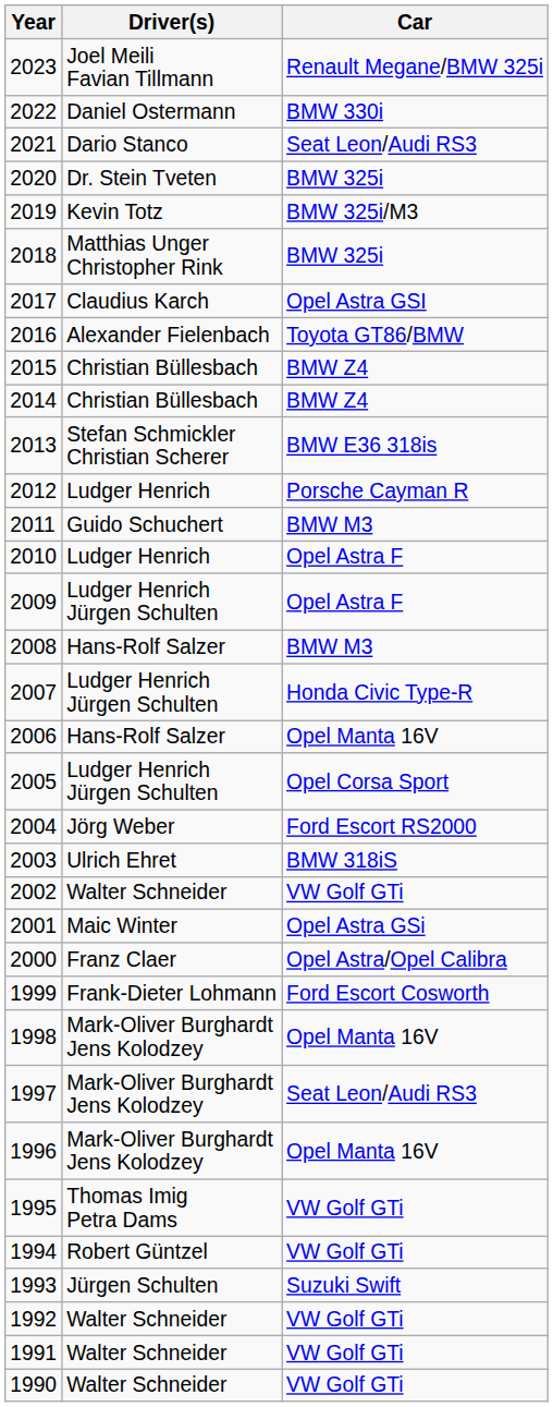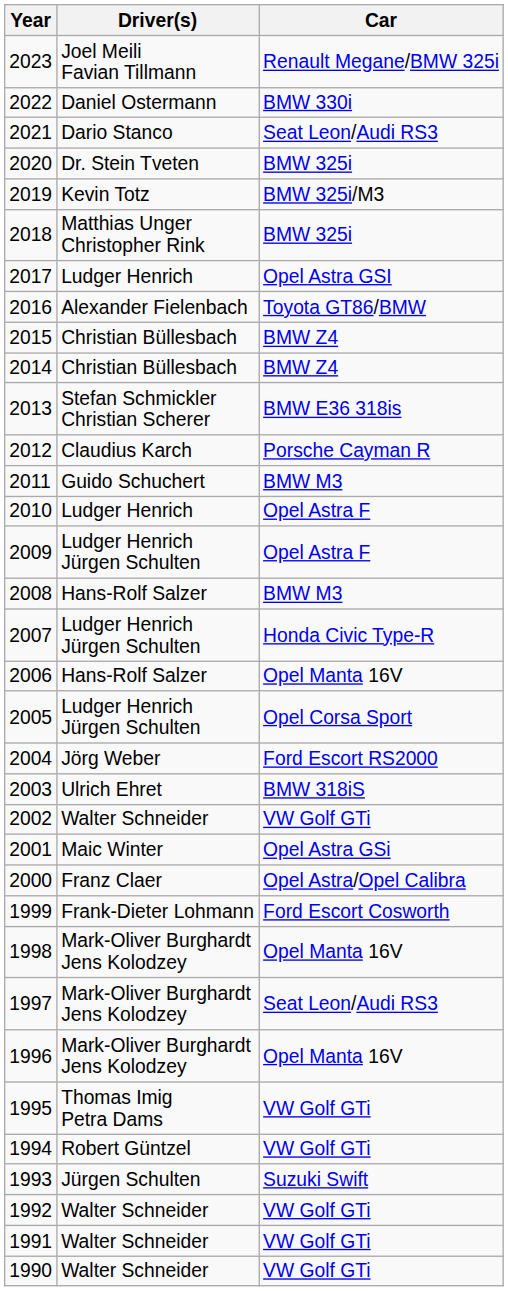2017 | Driver(s): Claudius Karch -> Ludger Henrich
2012 | Driver(s): Ludger Henrich -> Claudius Karch
